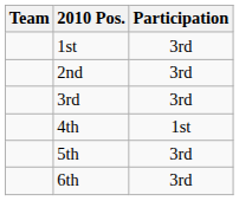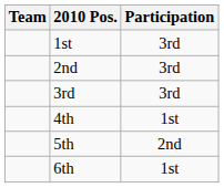5th | Participation: 3rd -> 2nd
6th | Participation: 3rd -> 1st
